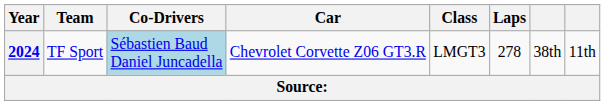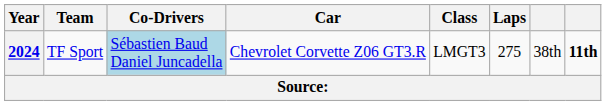2024 | Laps: 278 -> 275
2024 | column 8: normal -> bold
